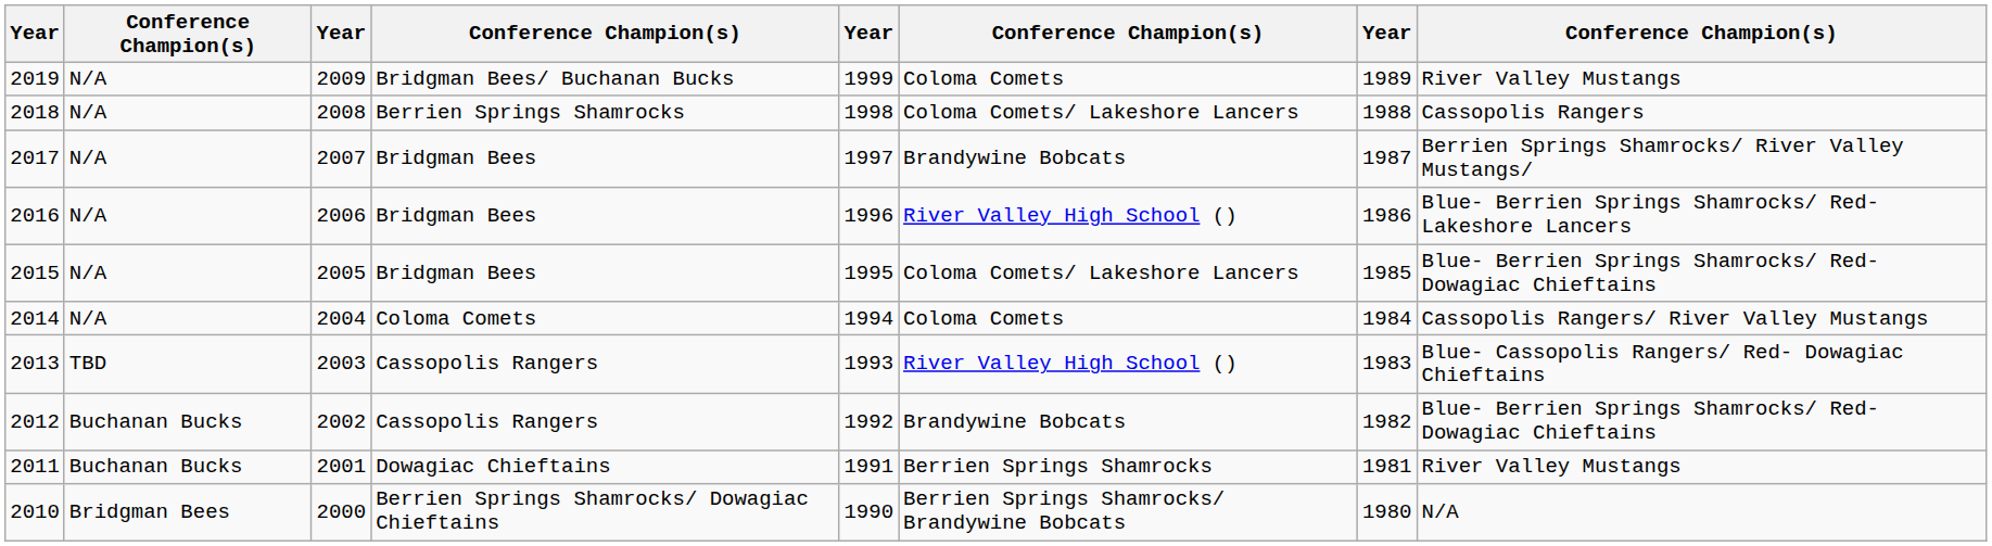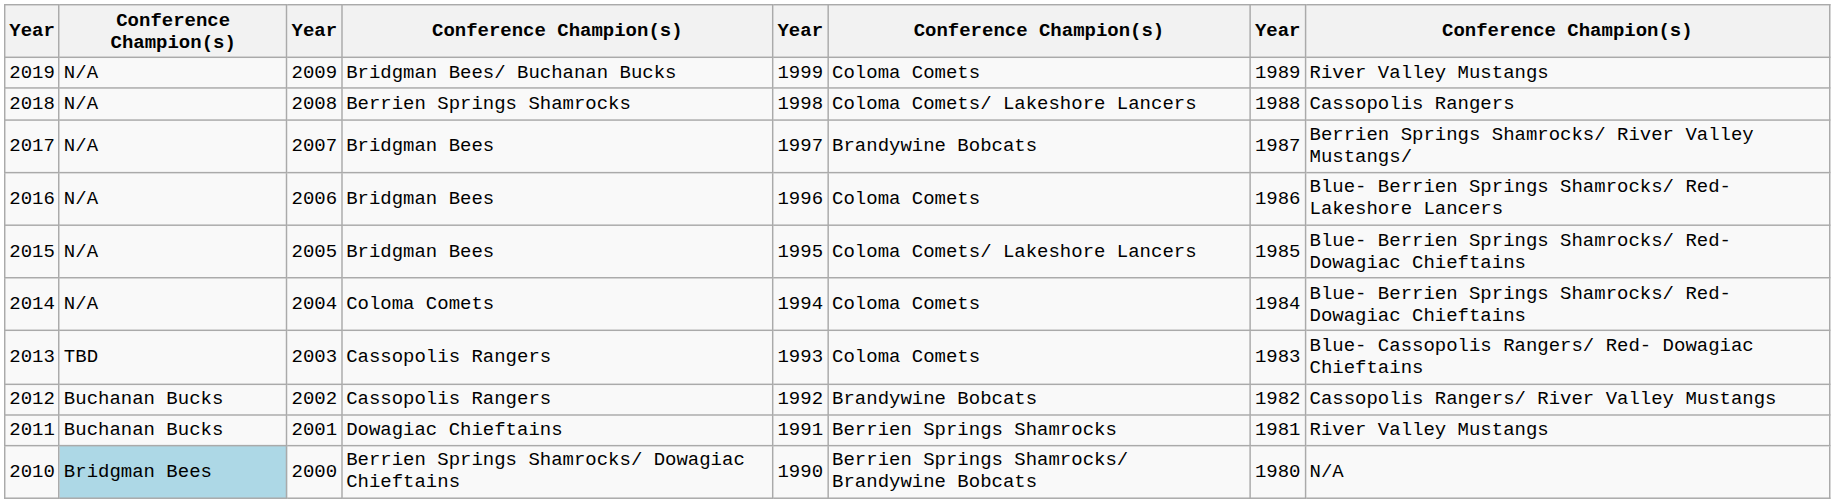2016 | column 6: River Valley High School () -> Coloma Comets
2014 | column 8: Cassopolis Rangers/ River Valley Mustangs -> Blue- Berrien Springs Shamrocks/ Red- Dowagiac Chieftains
2013 | column 6: River Valley High School () -> Coloma Comets
2012 | column 8: Blue- Berrien Springs Shamrocks/ Red- Dowagiac Chieftains -> Cassopolis Rangers/ River Valley Mustangs
2010 | column 2: no background -> lightblue background
